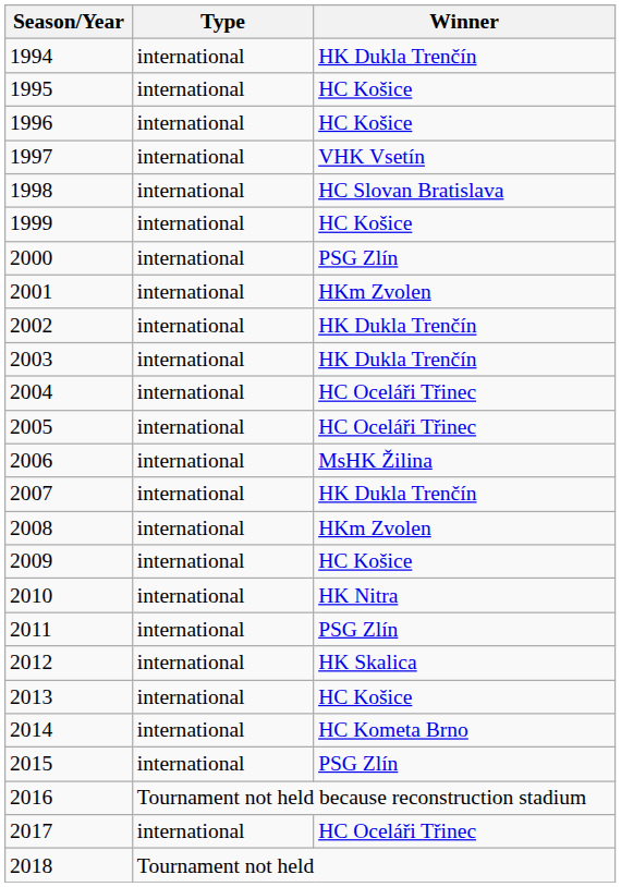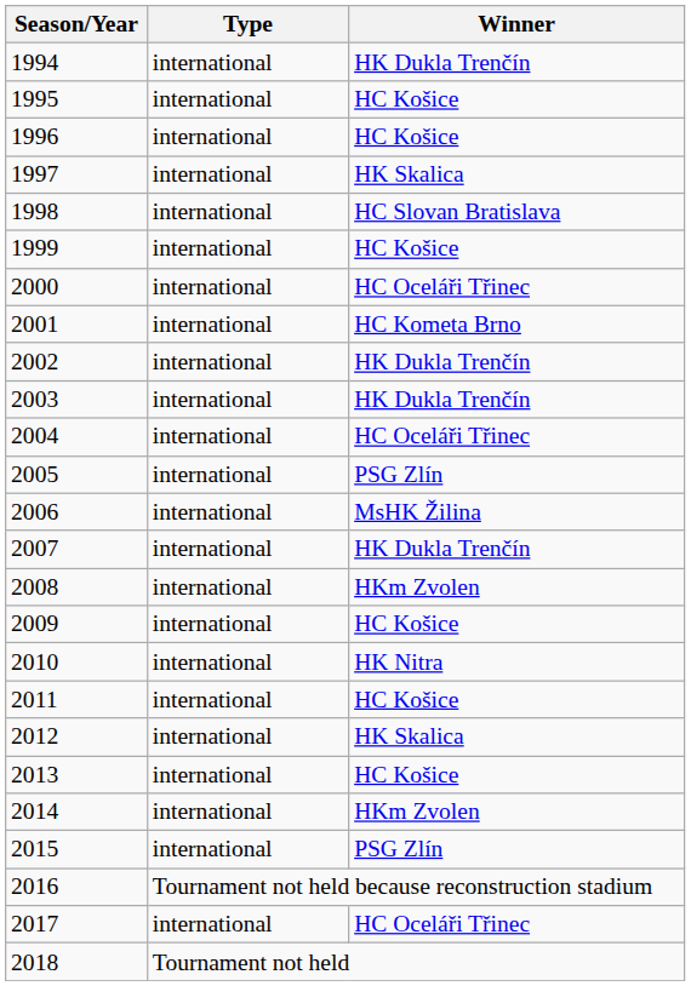1997 | Winner: VHK Vsetín -> HK Skalica
2000 | Winner: PSG Zlín -> HC Oceláři Třinec
2001 | Winner: HKm Zvolen -> HC Kometa Brno
2005 | Winner: HC Oceláři Třinec -> PSG Zlín
2011 | Winner: PSG Zlín -> HC Košice
2014 | Winner: HC Kometa Brno -> HKm Zvolen
